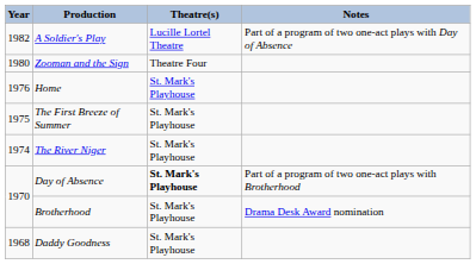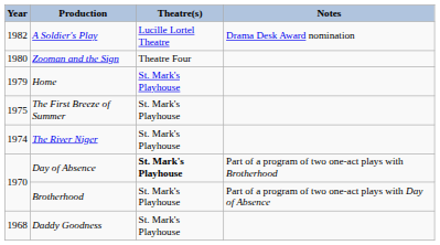A Soldier's Play | Notes: Part of a program of two one-act plays with Day of Absence -> Drama Desk Award nomination
Home | Year: 1976 -> 1979
Brotherhood | Notes: Drama Desk Award nomination -> Part of a program of two one-act plays with Day of Absence
